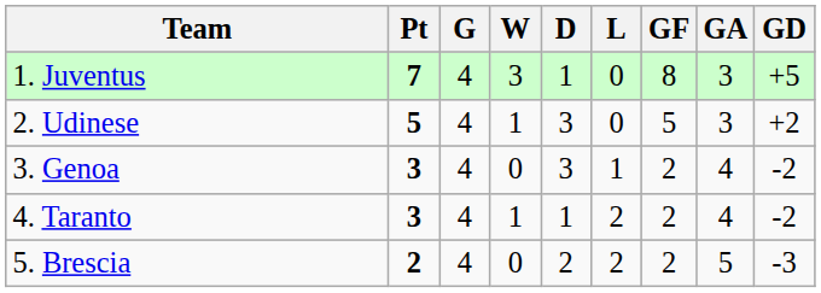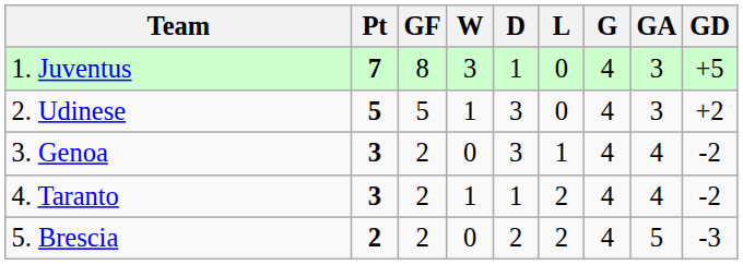columns swapped: G <-> GF
